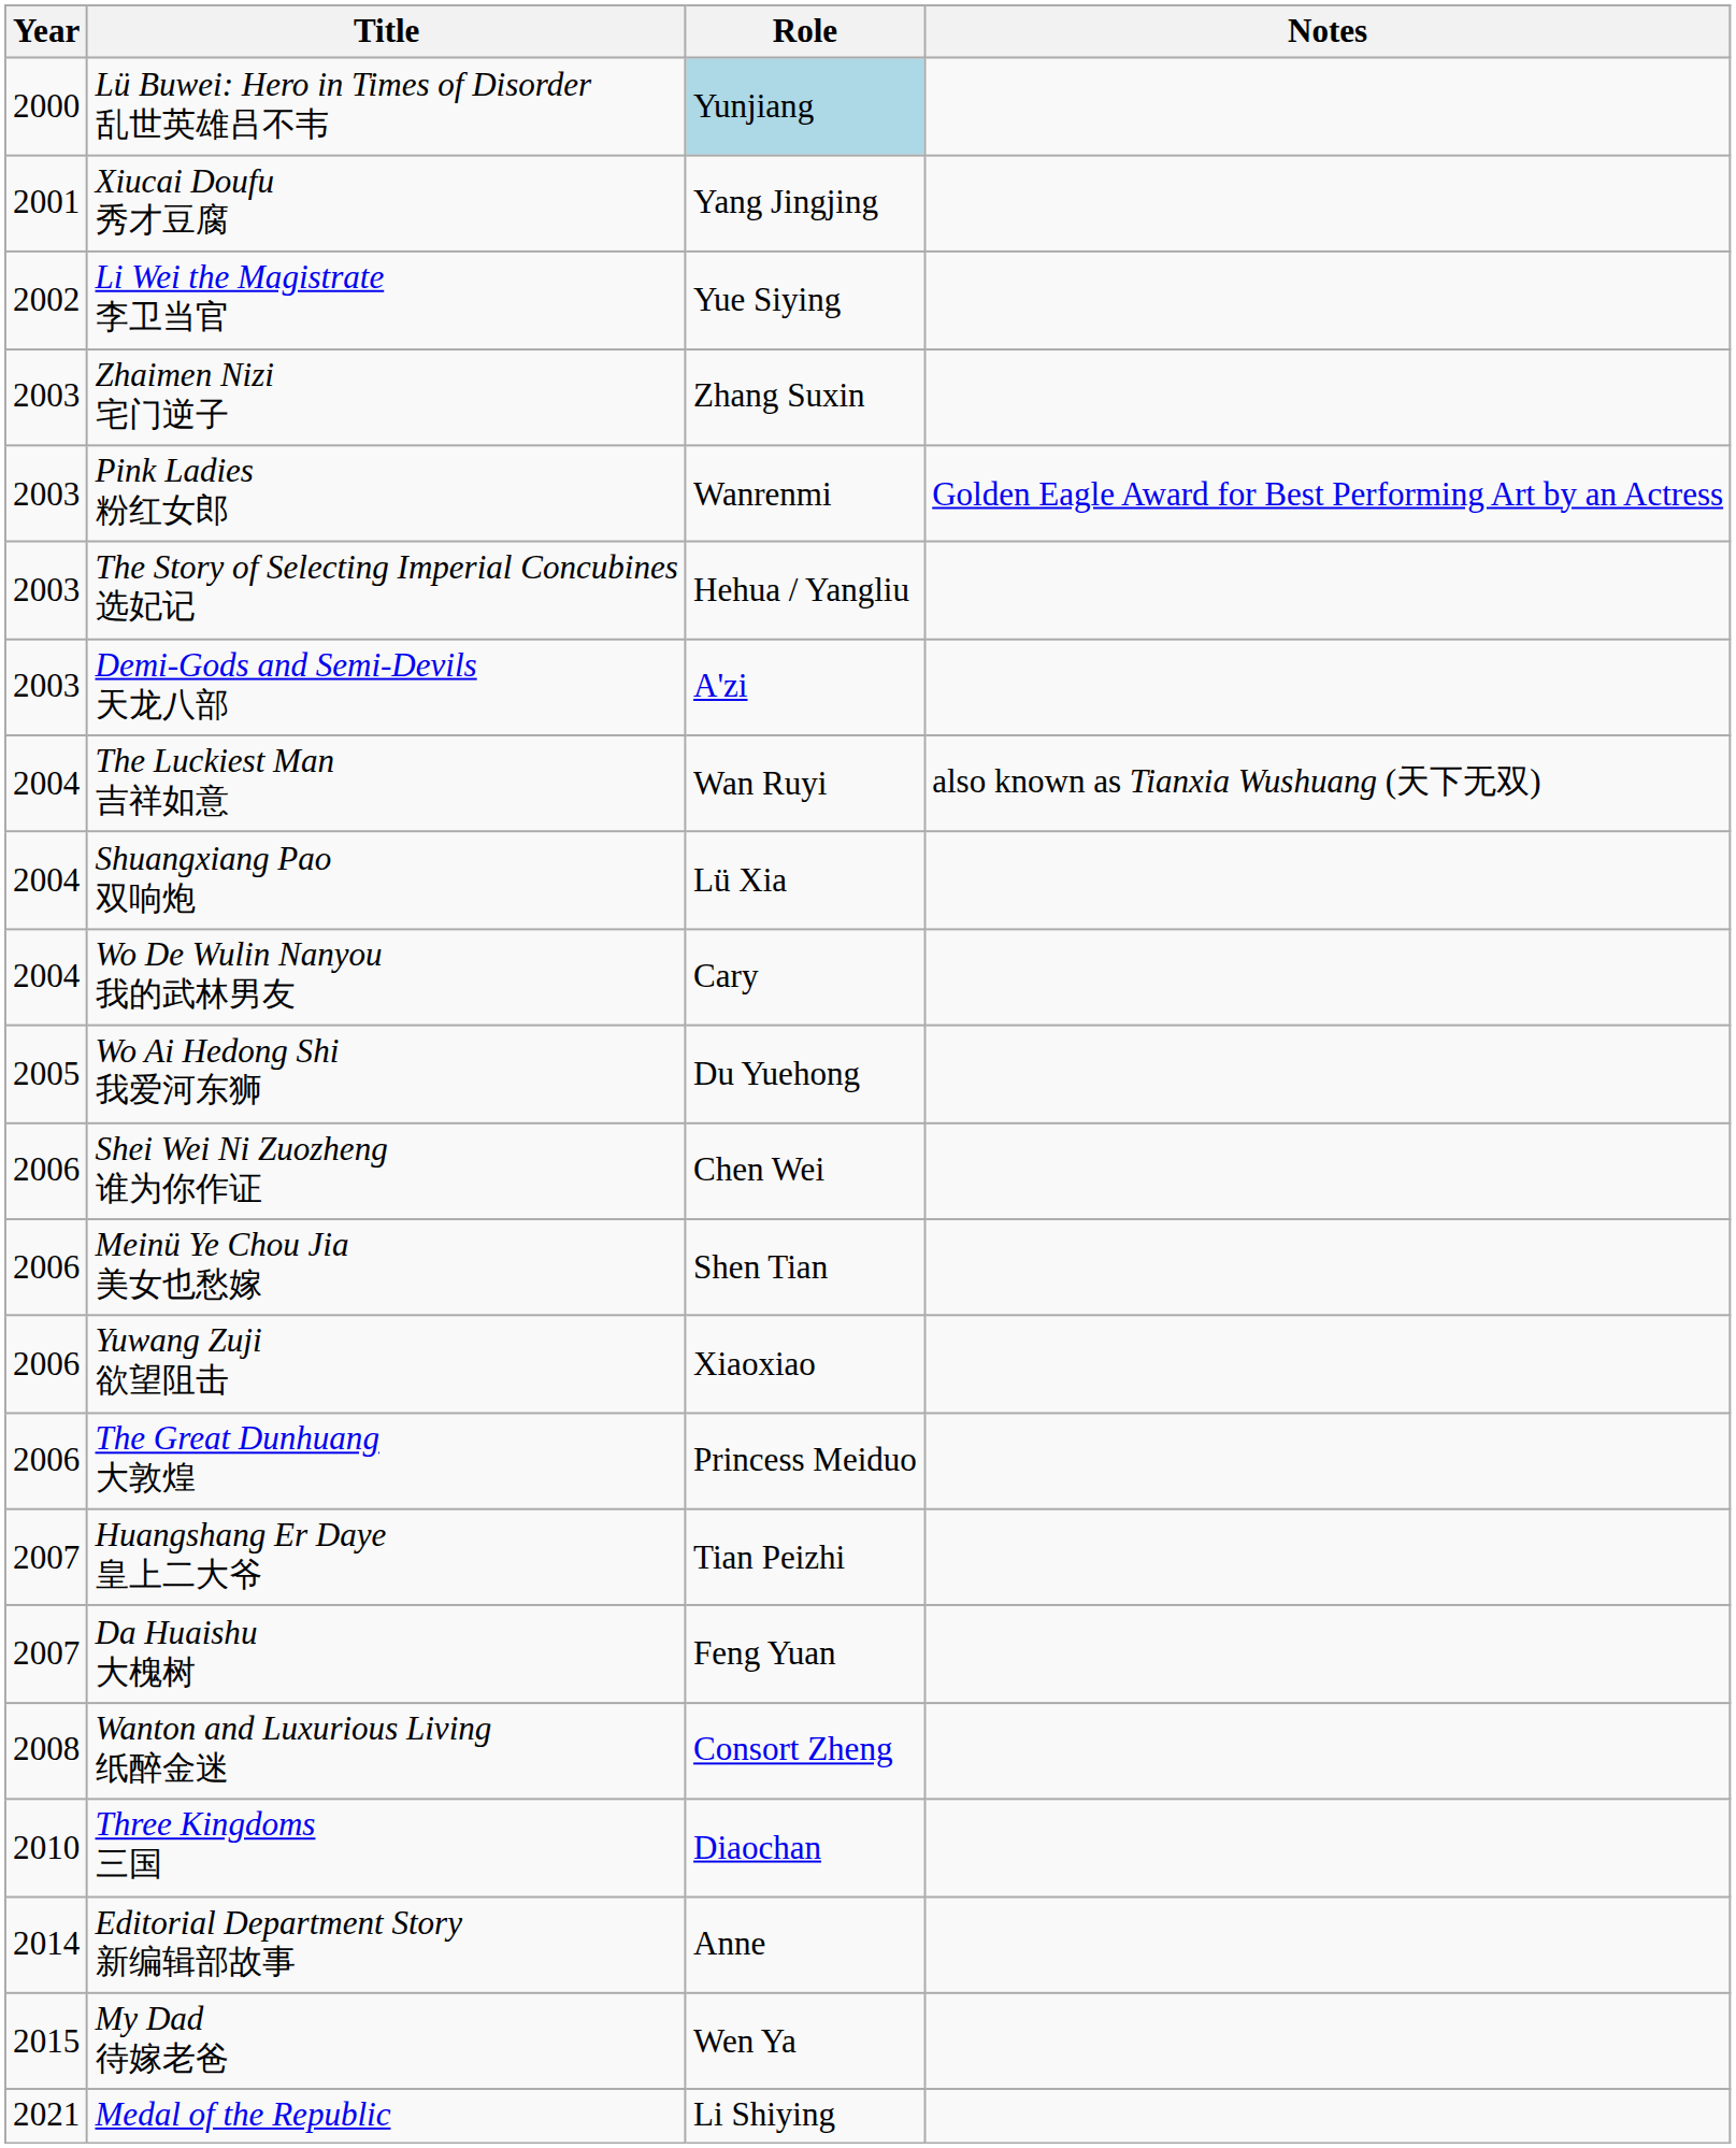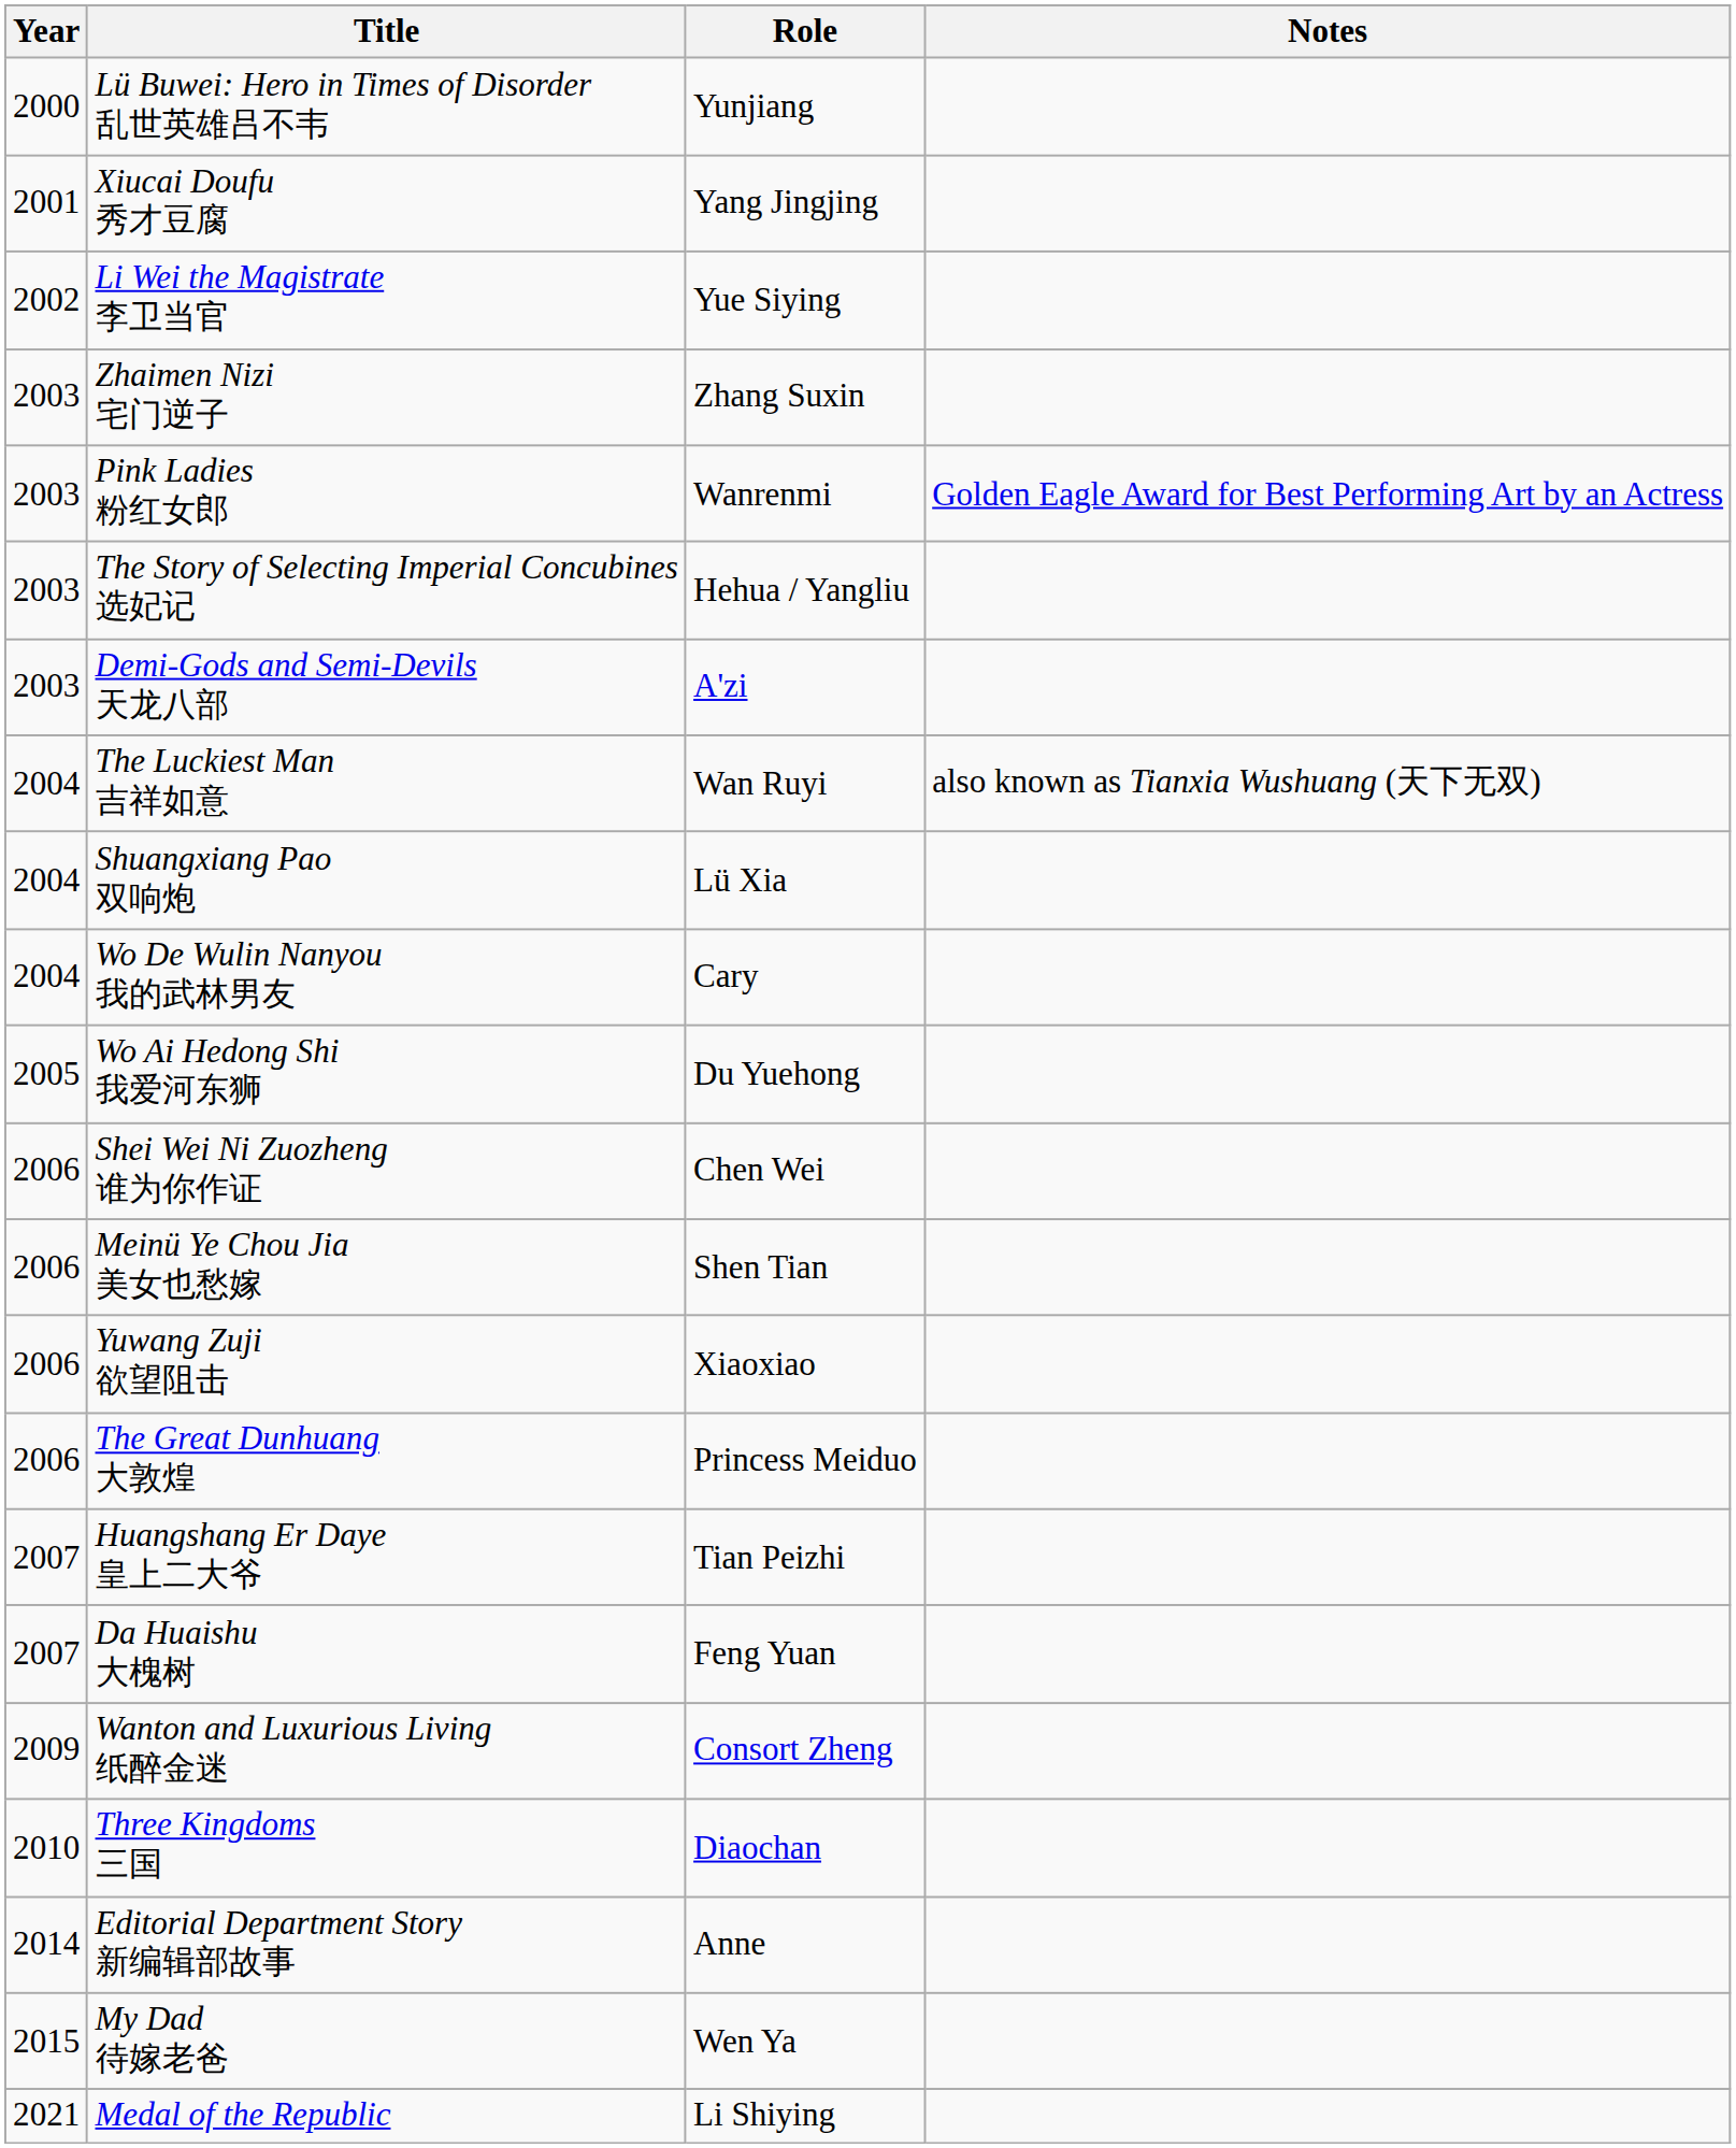Lü Buwei: Hero in Times of Disorder 乱世英雄吕不韦 | Role: lightblue background -> no background
Wanton and Luxurious Living 纸醉金迷 | Year: 2008 -> 2009
